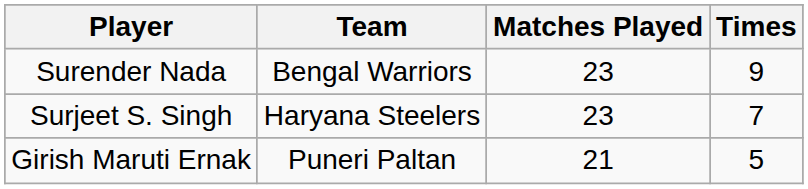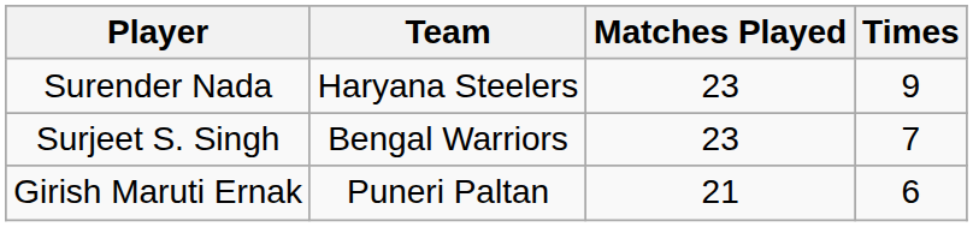Surender Nada | Team: Bengal Warriors -> Haryana Steelers
Surjeet S. Singh | Team: Haryana Steelers -> Bengal Warriors
Girish Maruti Ernak | Times: 5 -> 6
